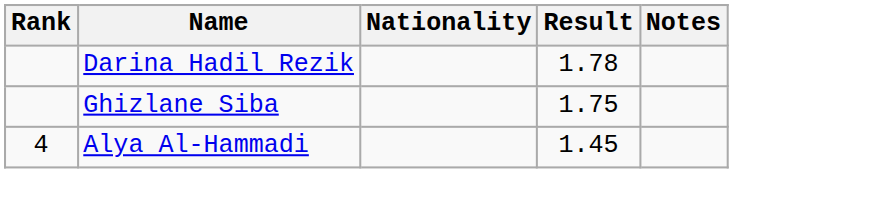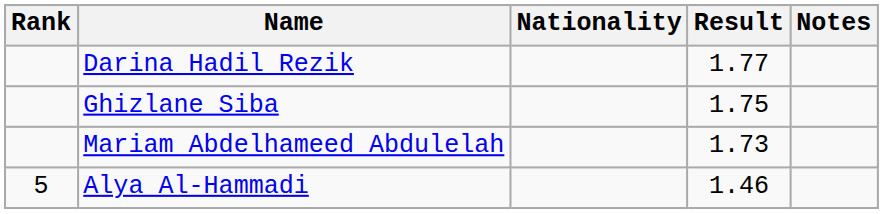Darina Hadil Rezik | Result: 1.78 -> 1.77
+ row: Mariam Abdelhameed Abdulelah | 1.73
Alya Al-Hammadi | Rank: 4 -> 5
Alya Al-Hammadi | Result: 1.45 -> 1.46
